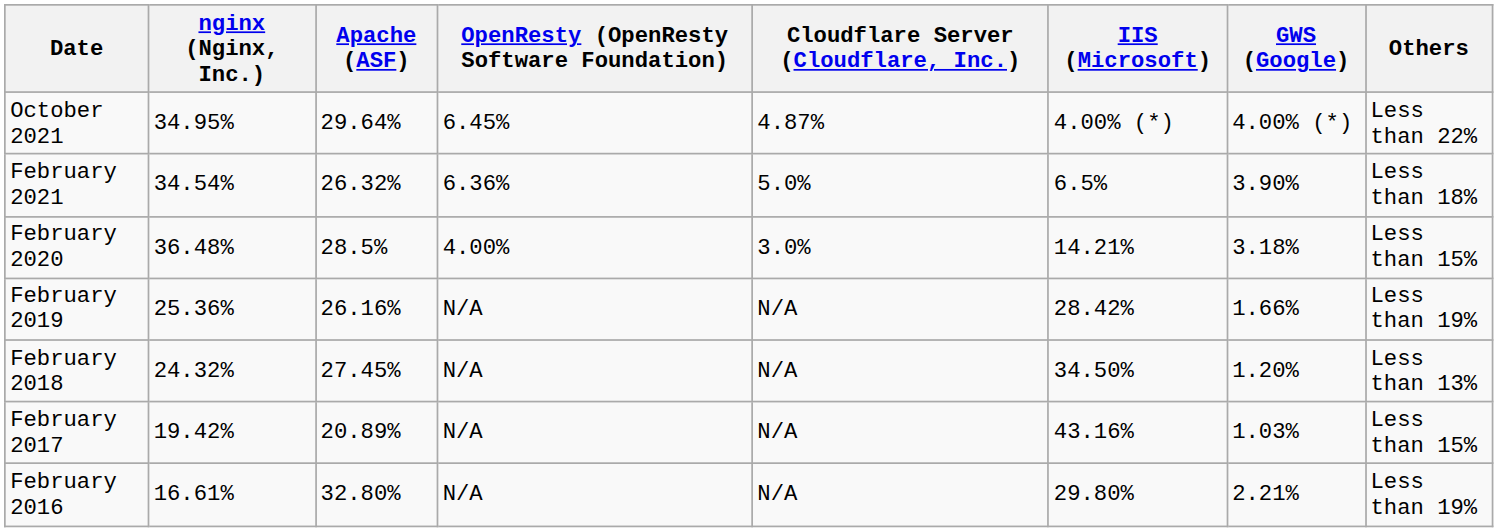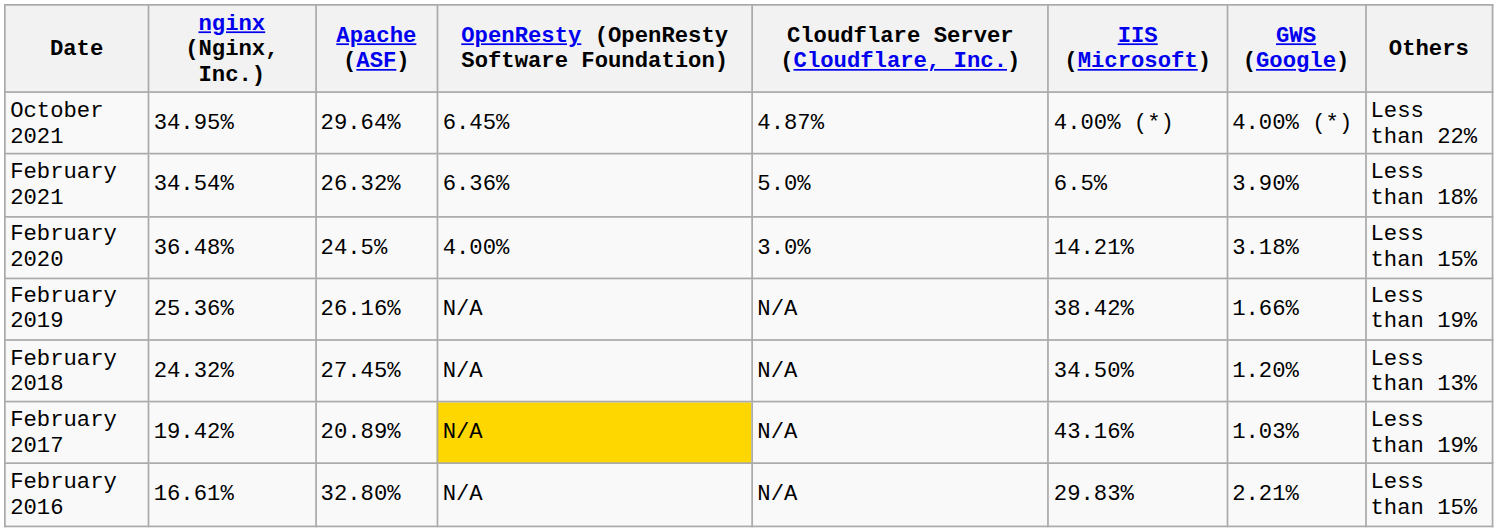February 2020 | Apache (ASF): 28.5% -> 24.5%
February 2019 | IIS (Microsoft): 28.42% -> 38.42%
February 2017 | OpenResty (OpenResty Software Foundation): no background -> gold background
February 2017 | Others: Less than 15% -> Less than 19%
February 2016 | IIS (Microsoft): 29.80% -> 29.83%
February 2016 | Others: Less than 19% -> Less than 15%
